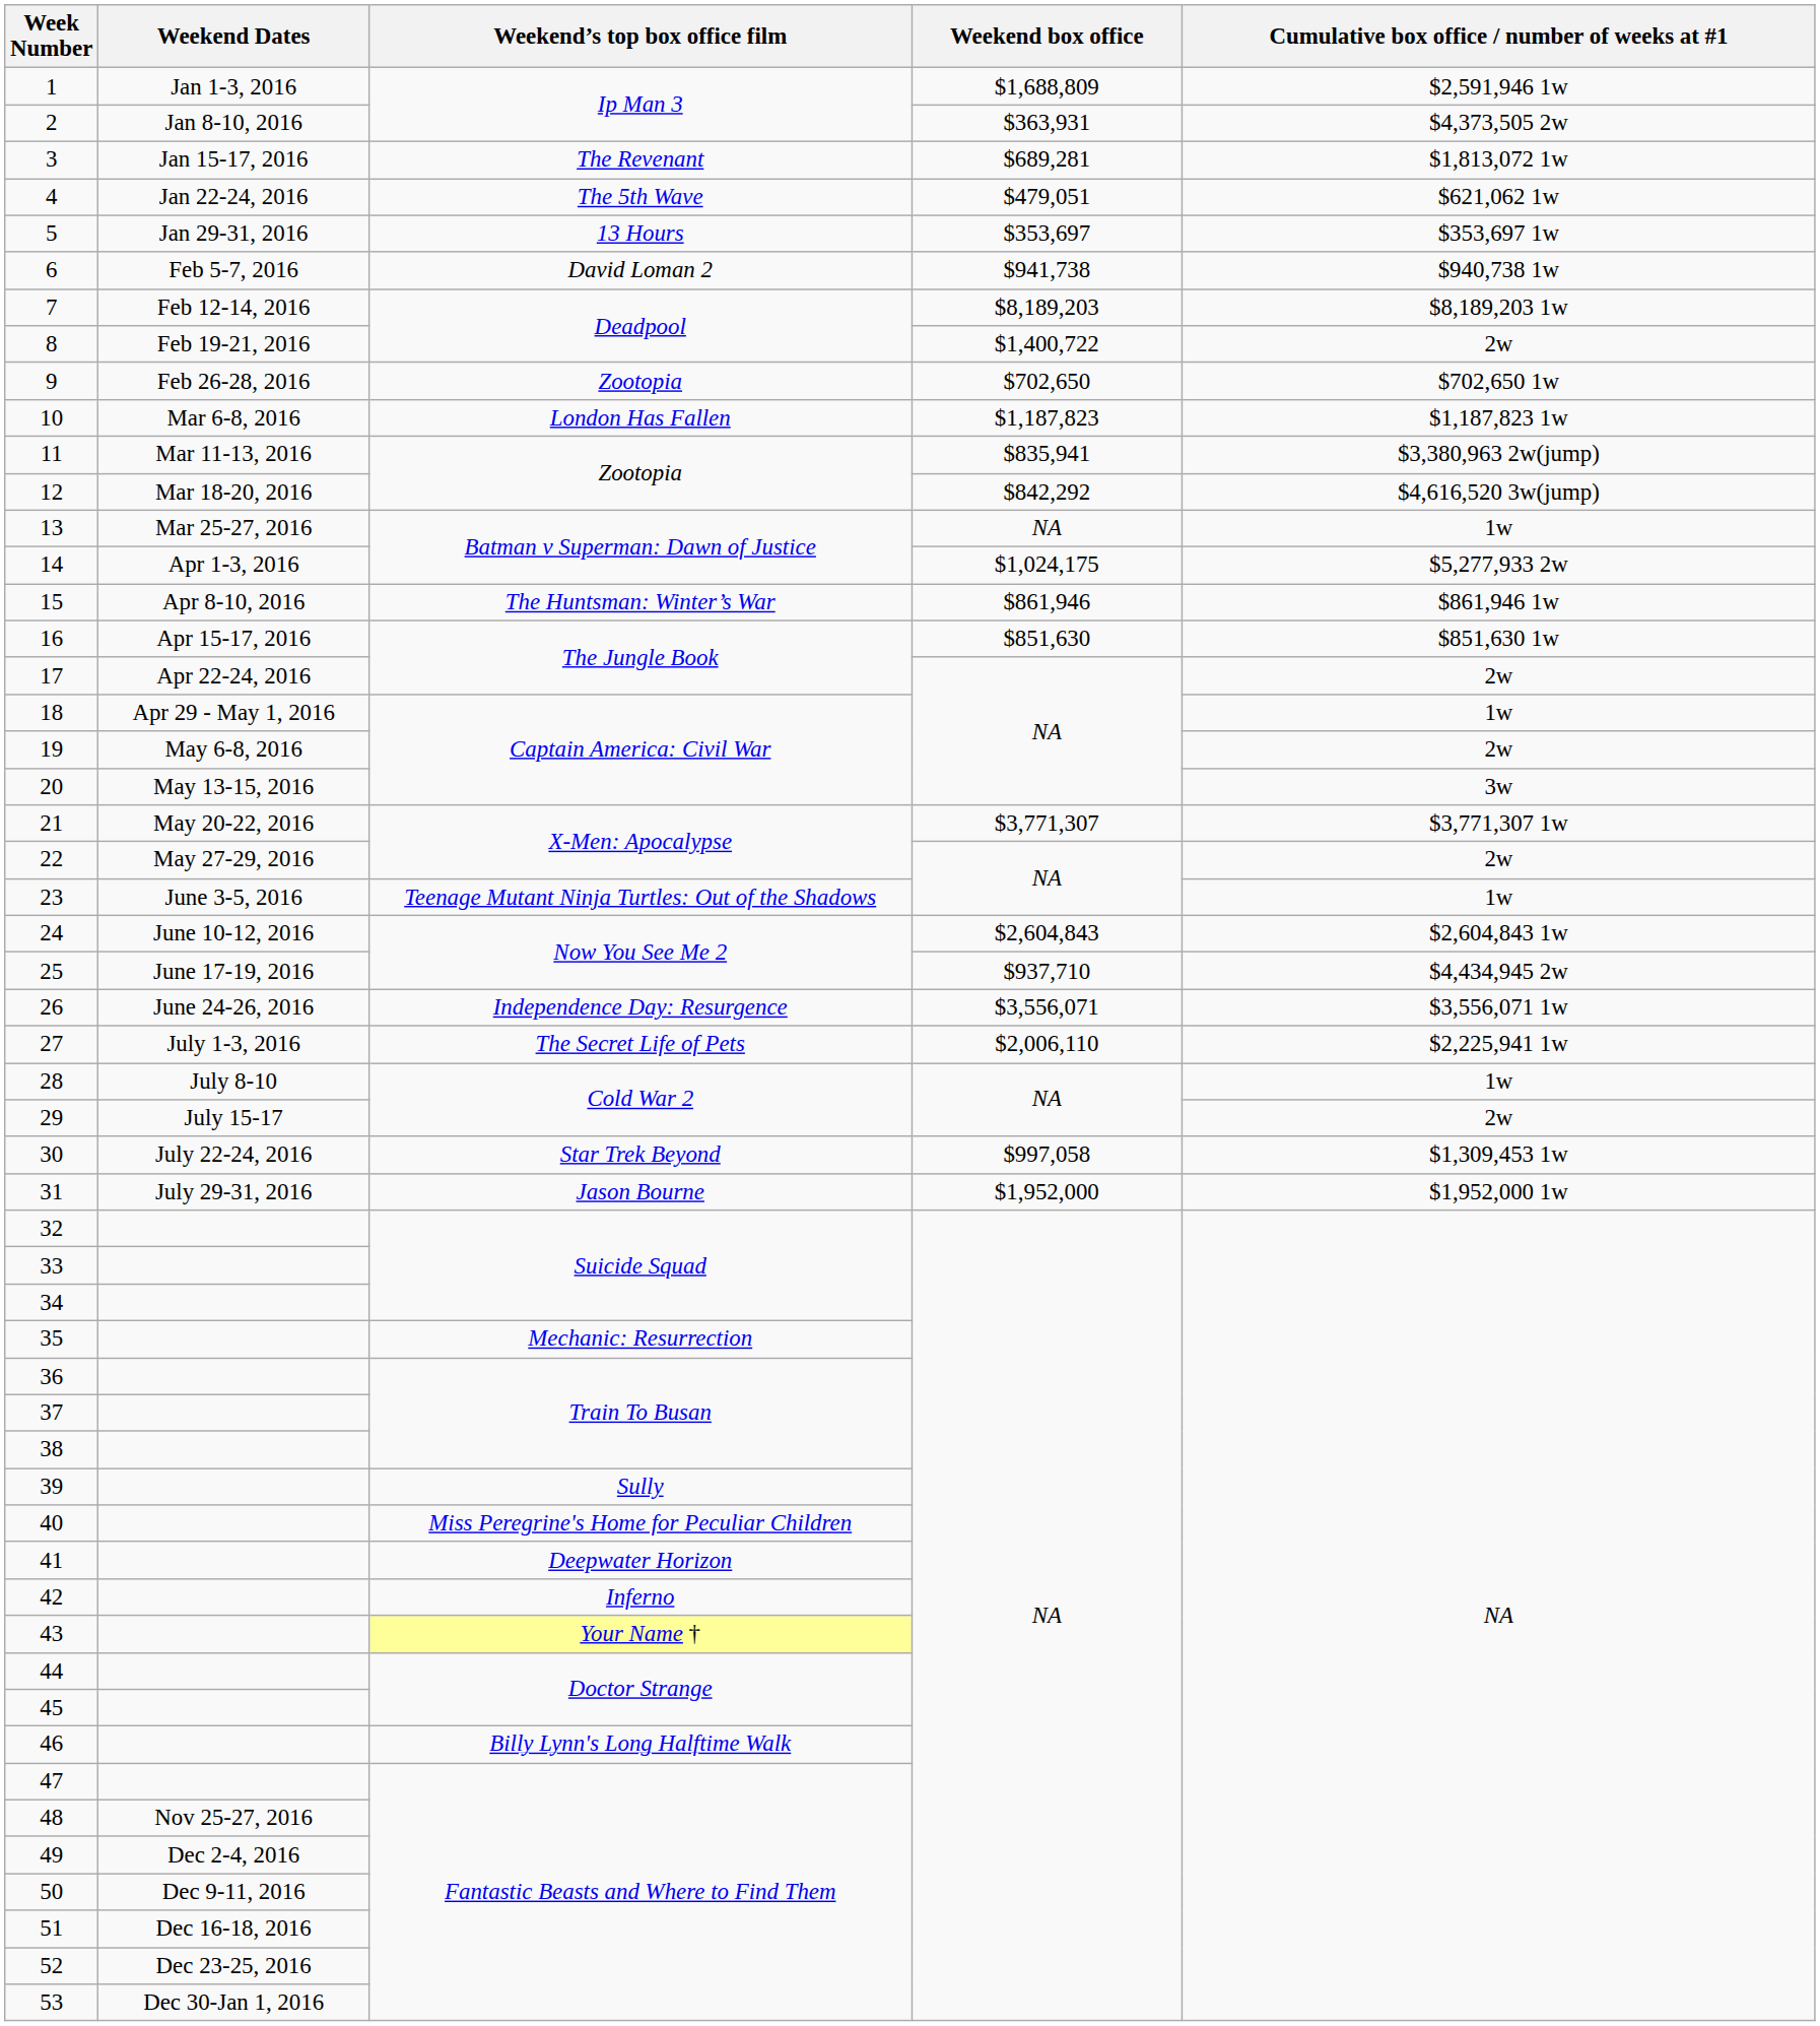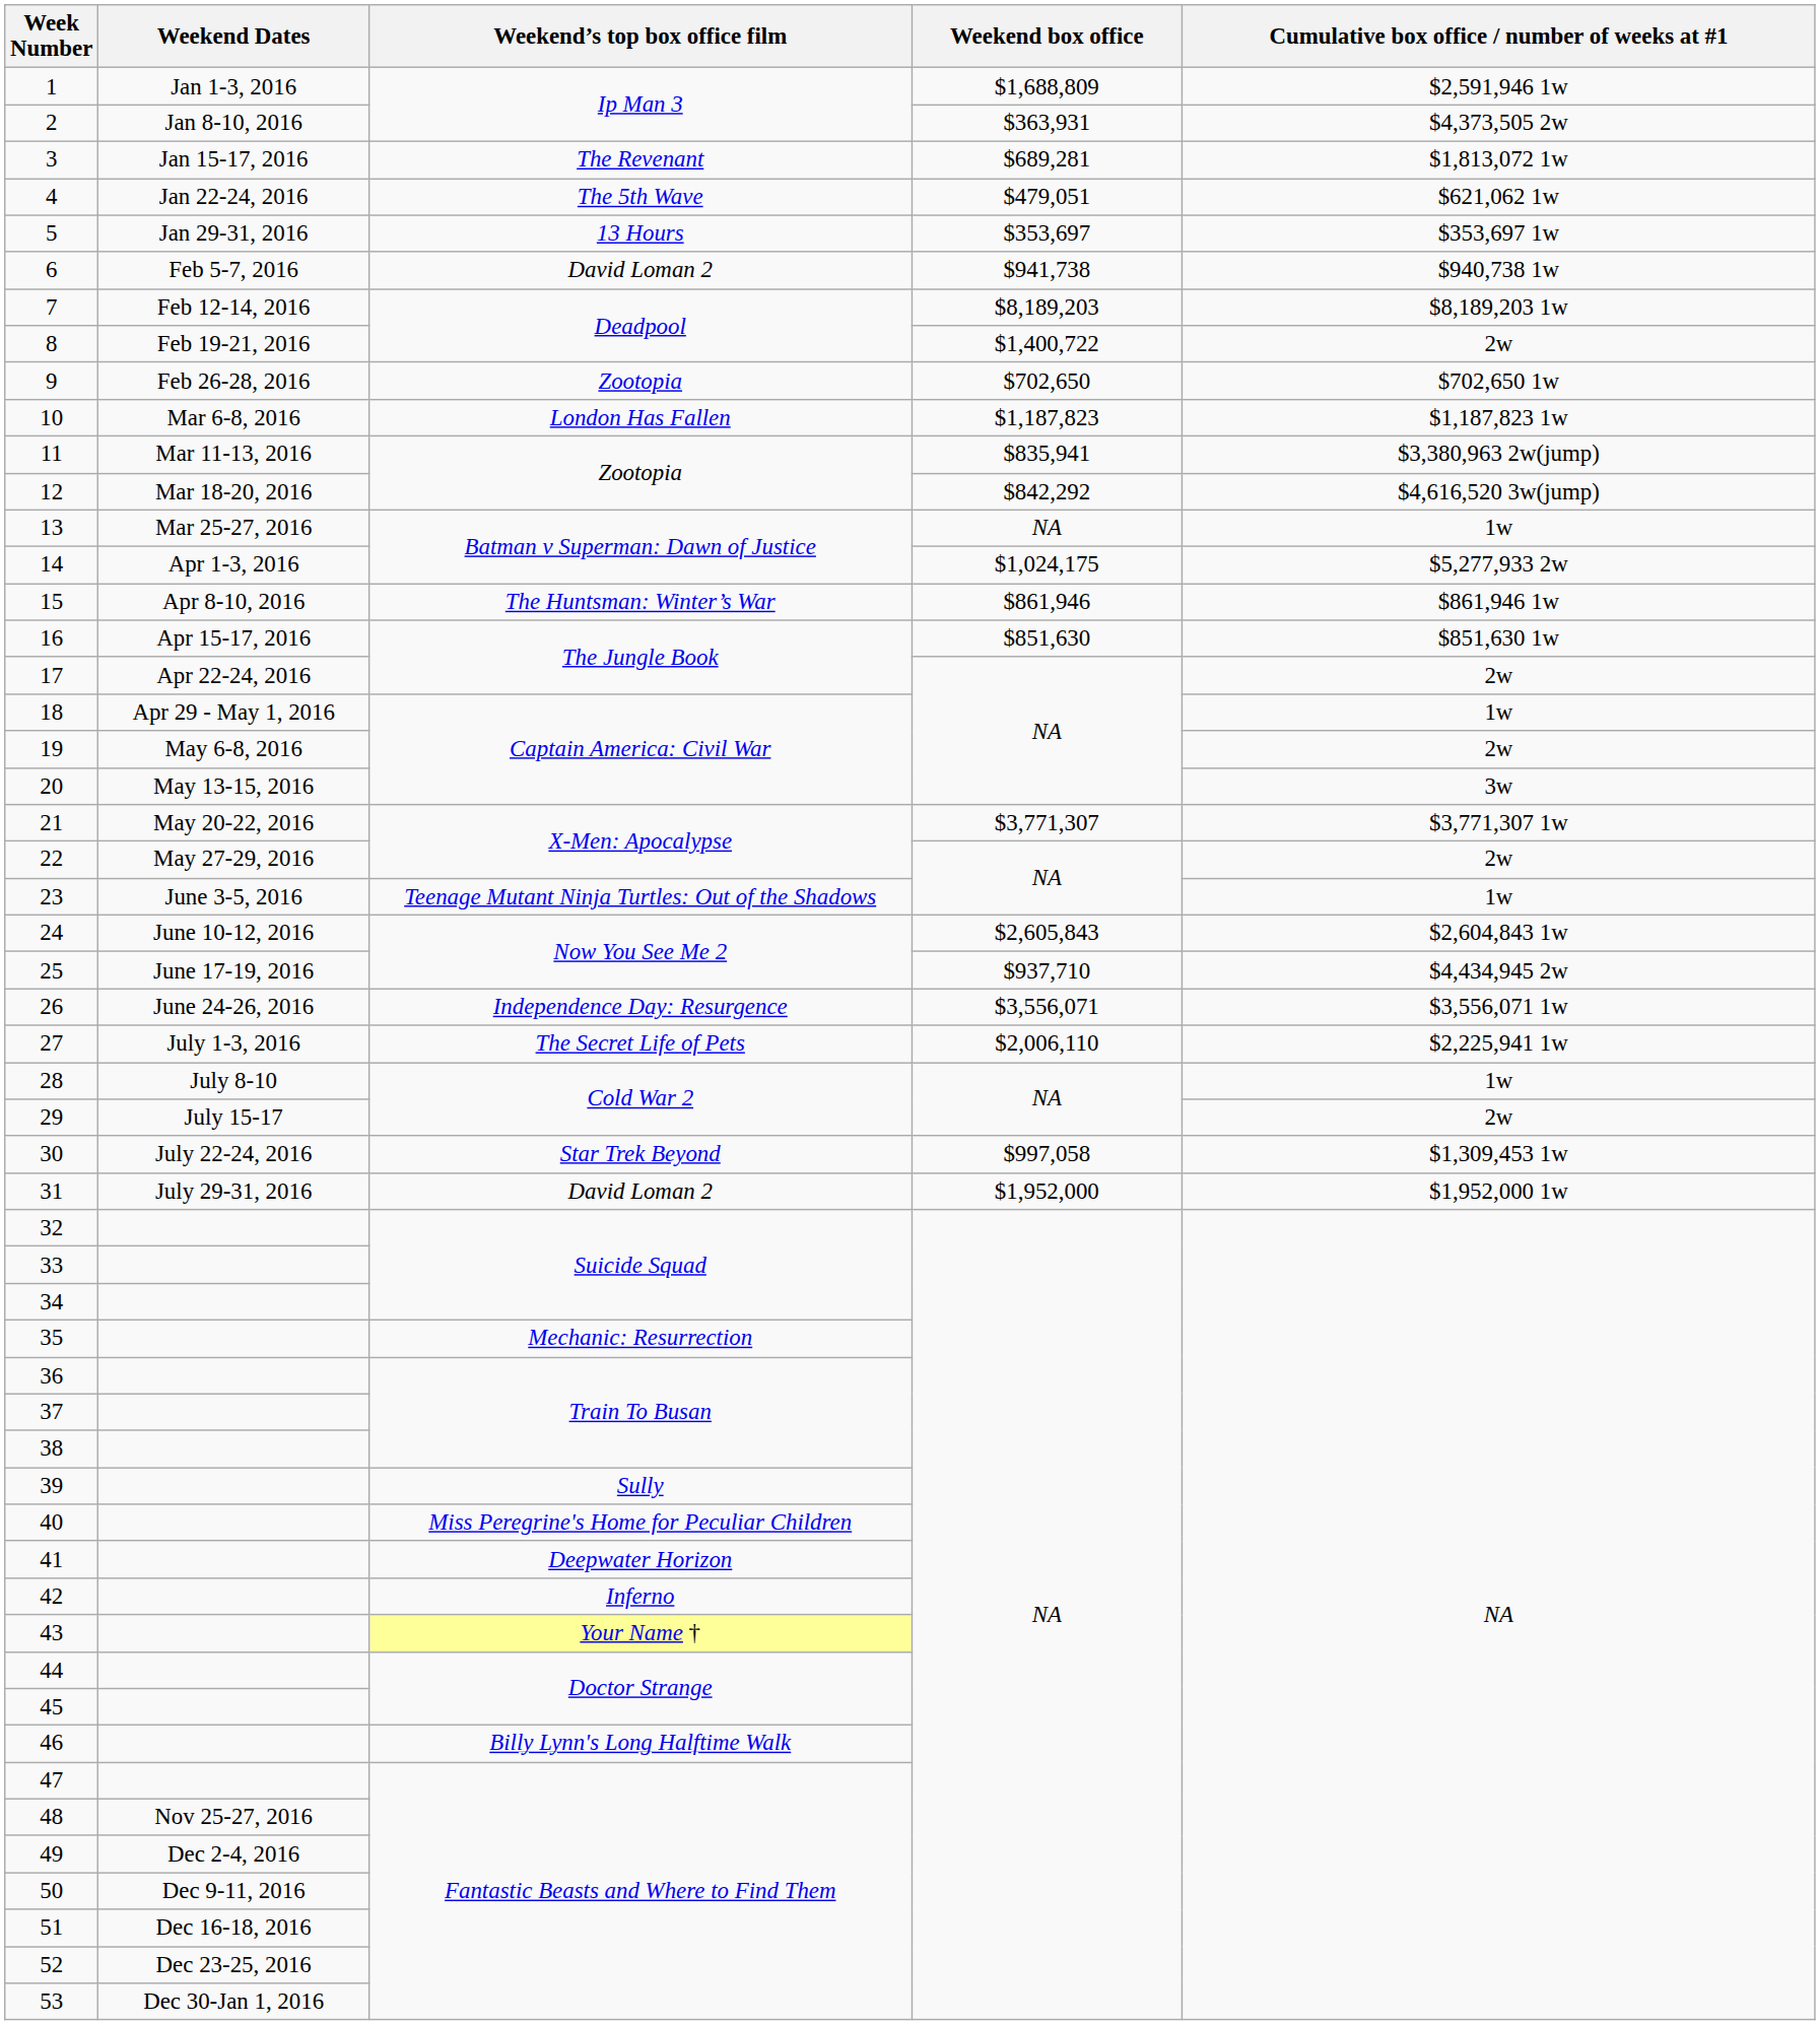24 | Weekend box office: $2,604,843 -> $2,605,843
31 | Weekend’s top box office film: Jason Bourne -> David Loman 2
